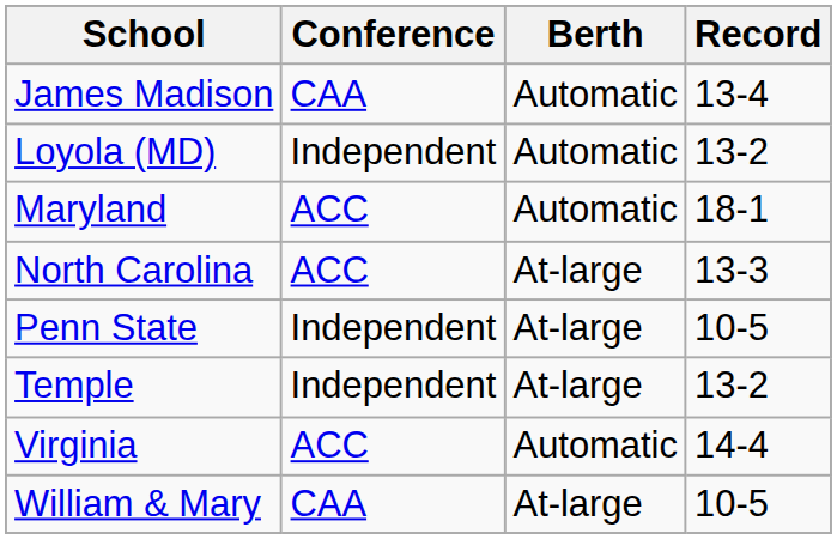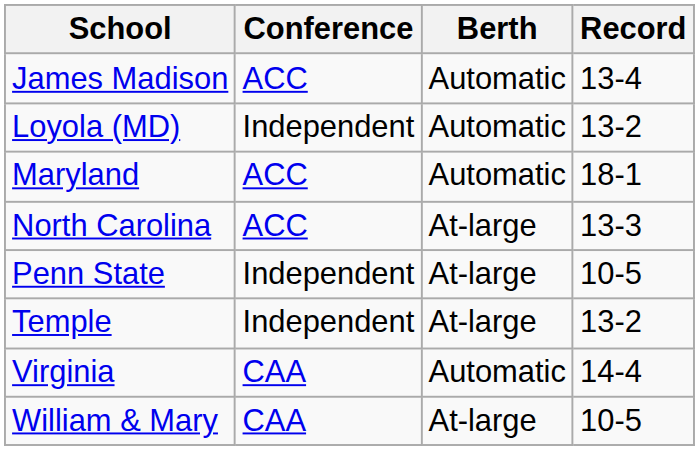James Madison | Conference: CAA -> ACC
Virginia | Conference: ACC -> CAA
